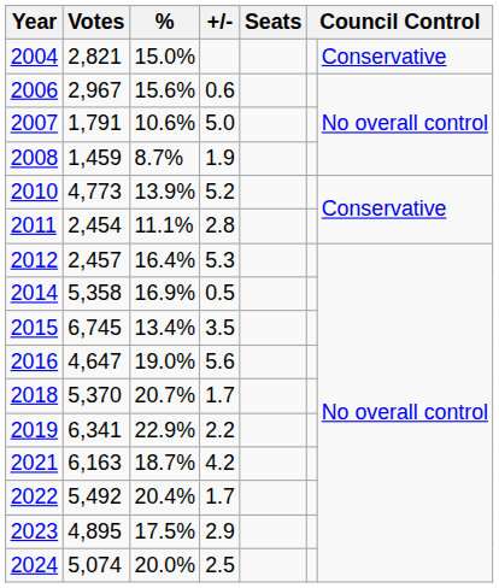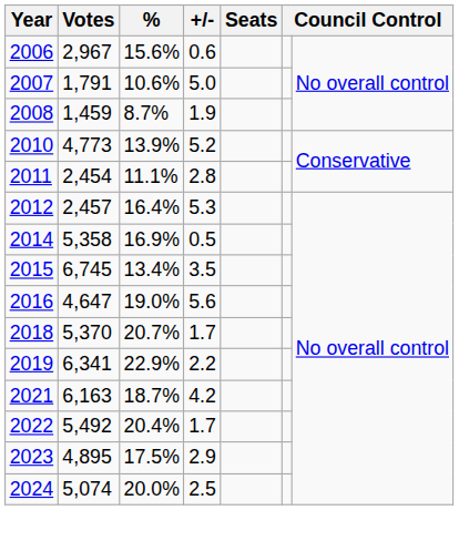- row: 2004 | 2,821 | 15.0% | Conservative
